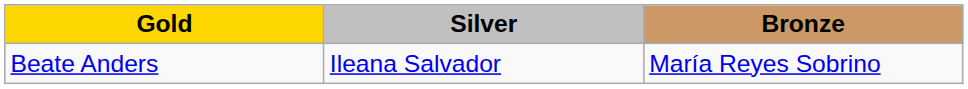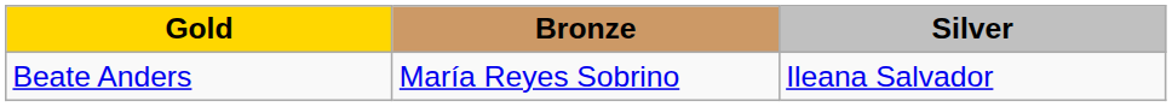columns swapped: Silver <-> Bronze
